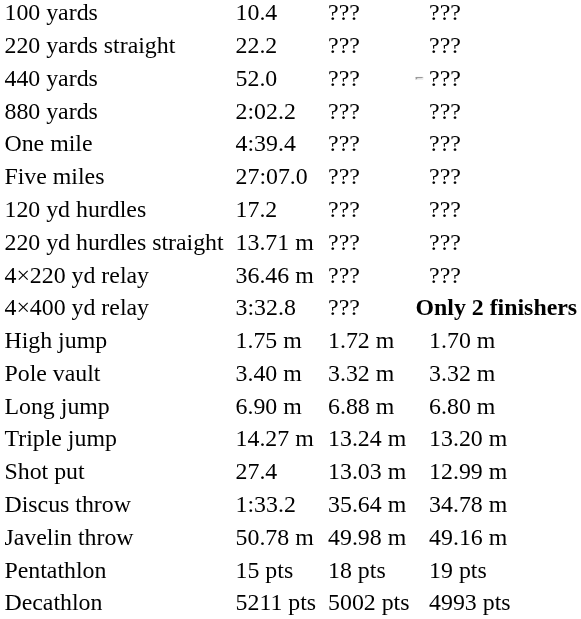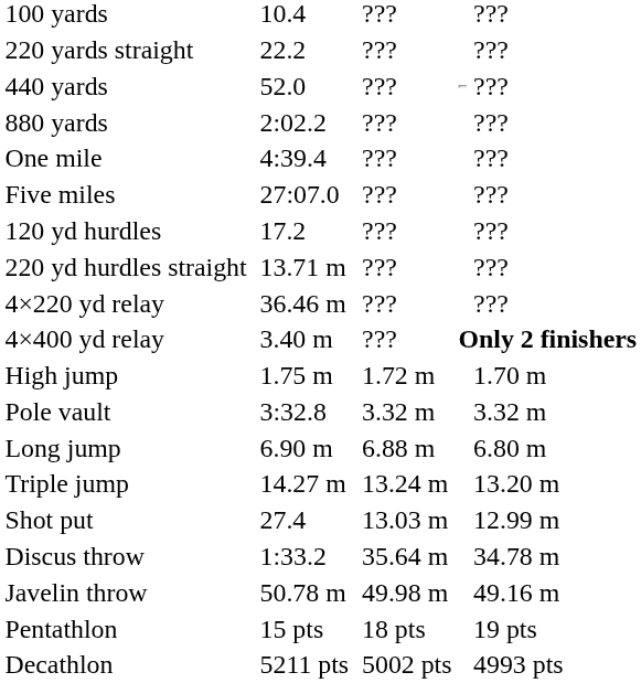4×400 yd relay | column 3: 3:32.8 -> 3.40 m
Pole vault | column 3: 3.40 m -> 3:32.8
